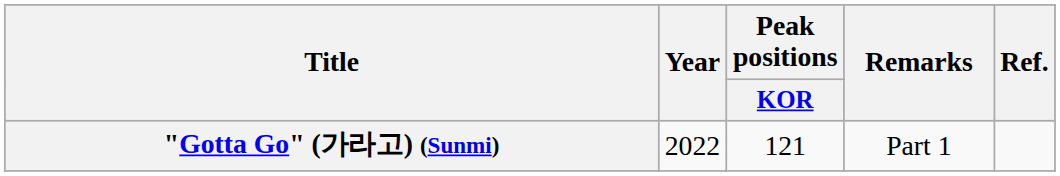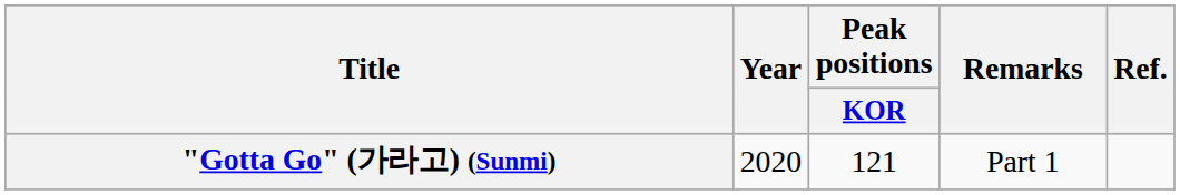"Gotta Go" (가라고) (Sunmi) | Year: 2022 -> 2020
